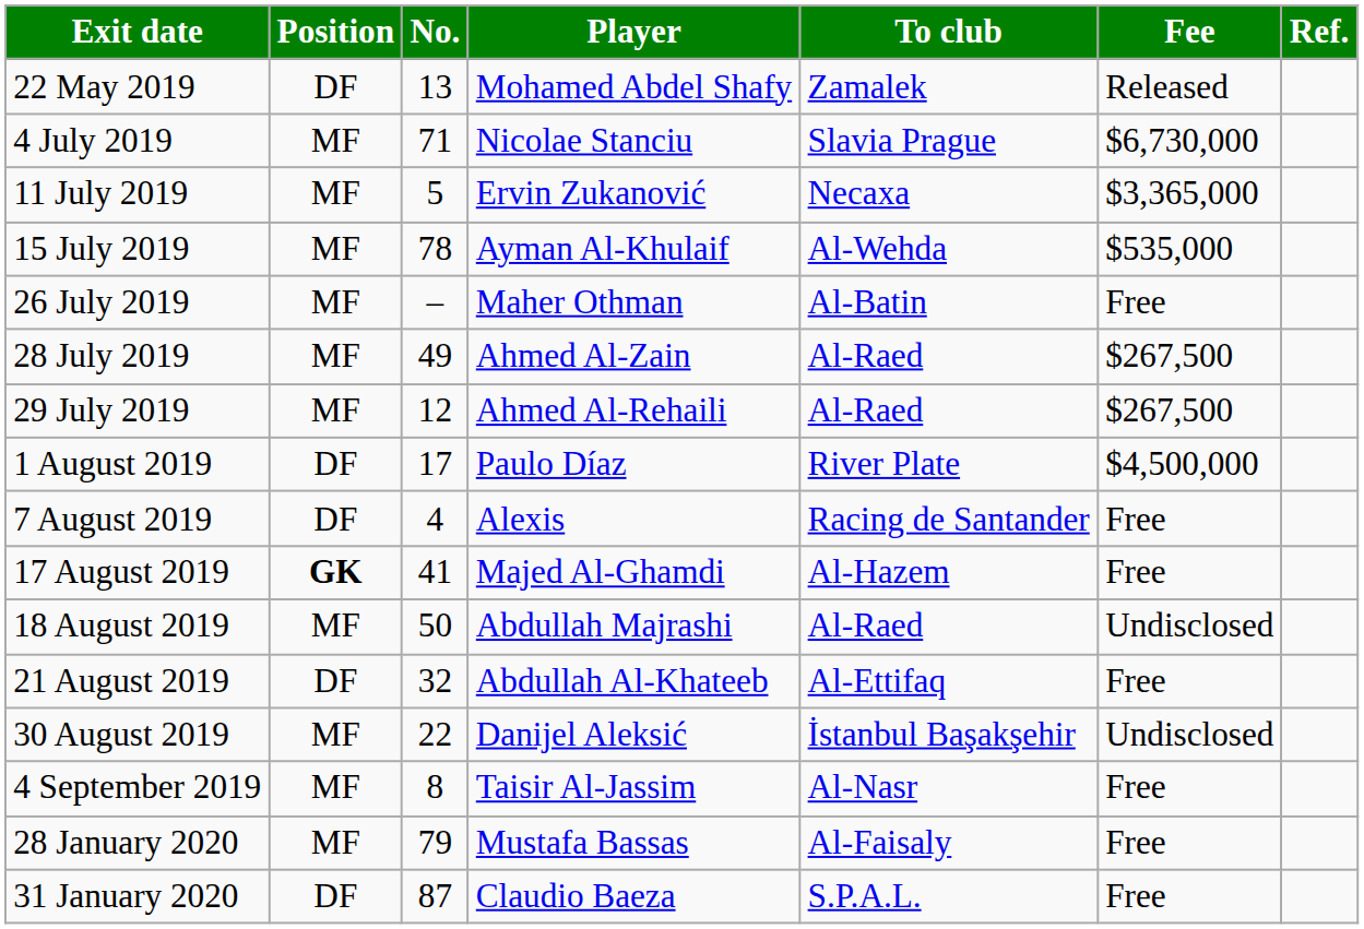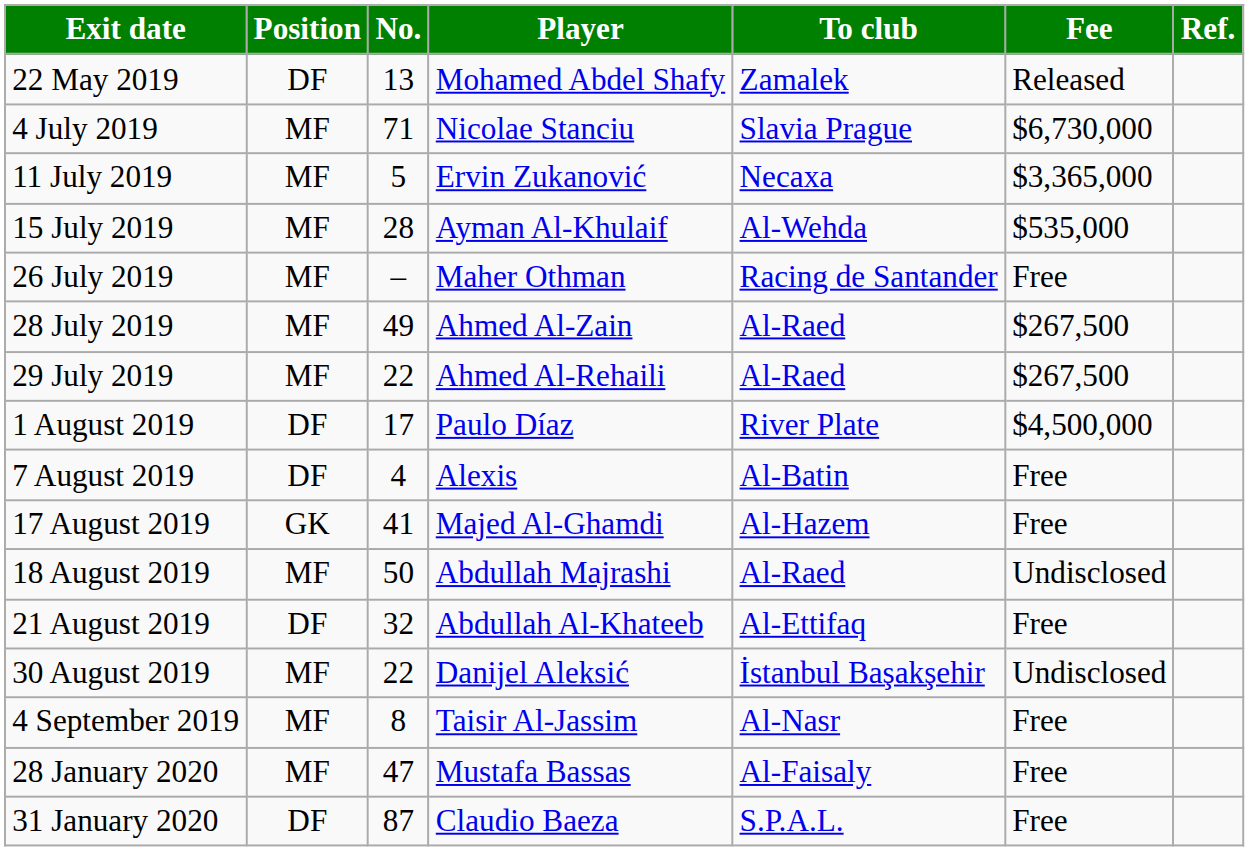15 July 2019 | No.: 78 -> 28
26 July 2019 | To club: Al-Batin -> Racing de Santander
29 July 2019 | No.: 12 -> 22
7 August 2019 | To club: Racing de Santander -> Al-Batin
17 August 2019 | Position: bold -> normal
28 January 2020 | No.: 79 -> 47
